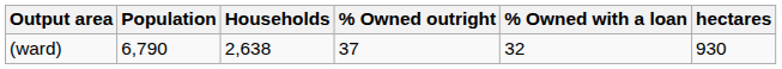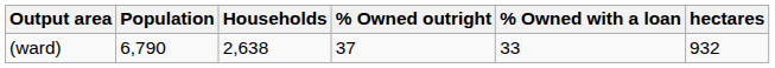(ward) | % Owned with a loan: 32 -> 33
(ward) | hectares: 930 -> 932
